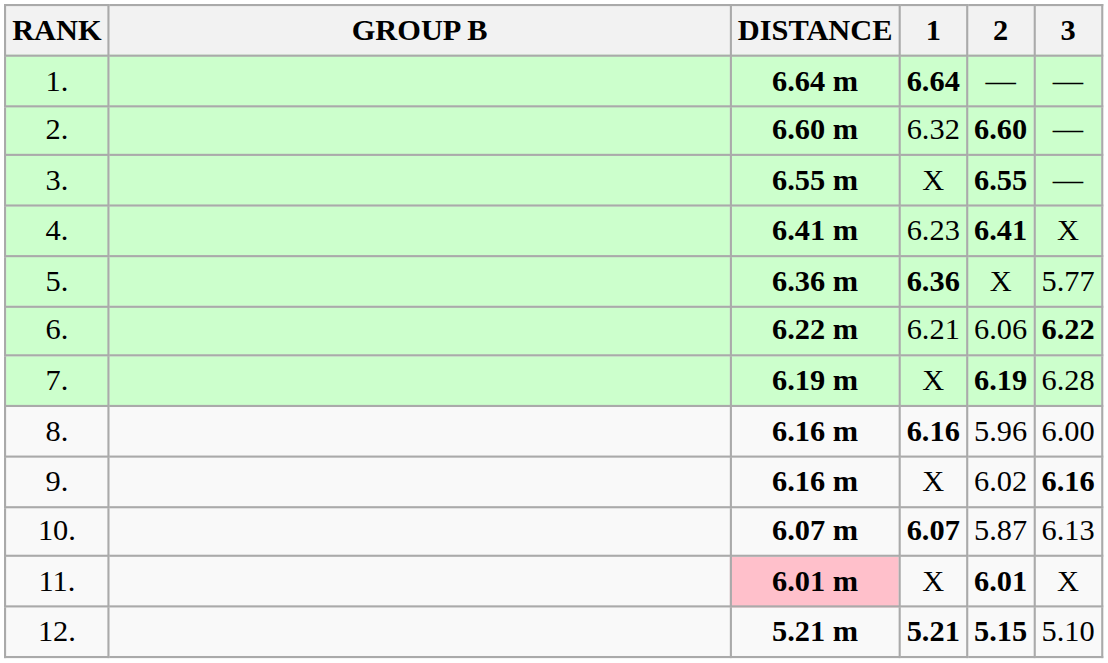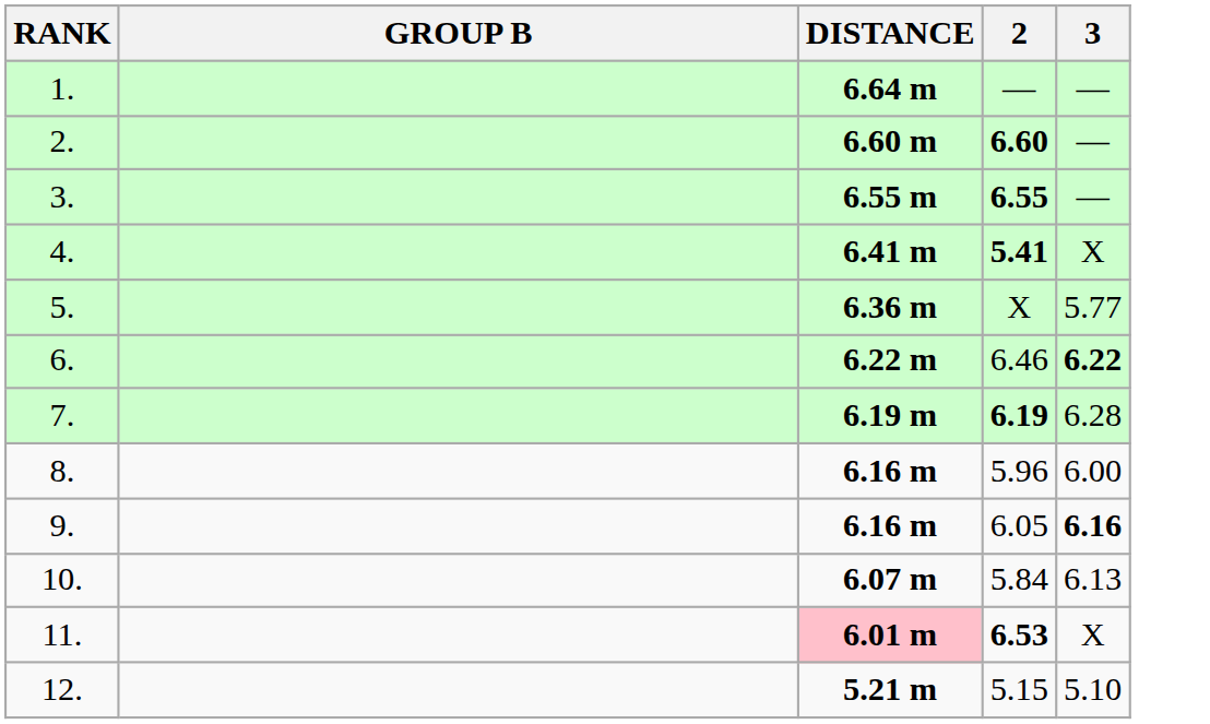- column: 1 | 6.64 | 6.32 | X | 6.23 | 6.36 | 6.21 | X | 6.16 | X | 6.07 | X | 5.21
4. | 2: 6.41 -> 5.41
6. | 2: 6.06 -> 6.46
9. | 2: 6.02 -> 6.05
10. | 2: 5.87 -> 5.84
11. | 2: 6.01 -> 6.53
12. | 2: bold -> normal
